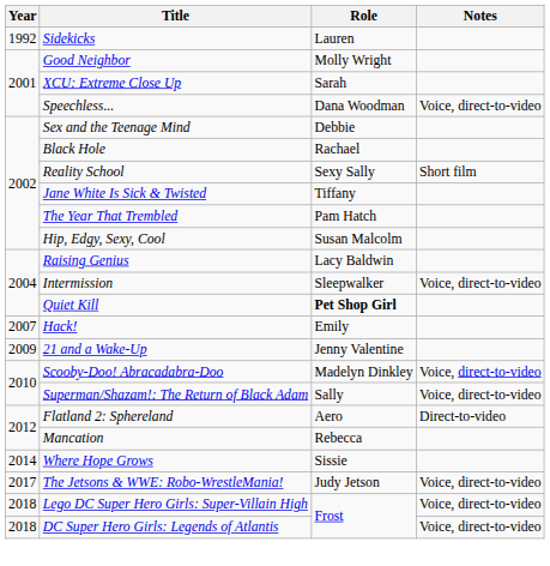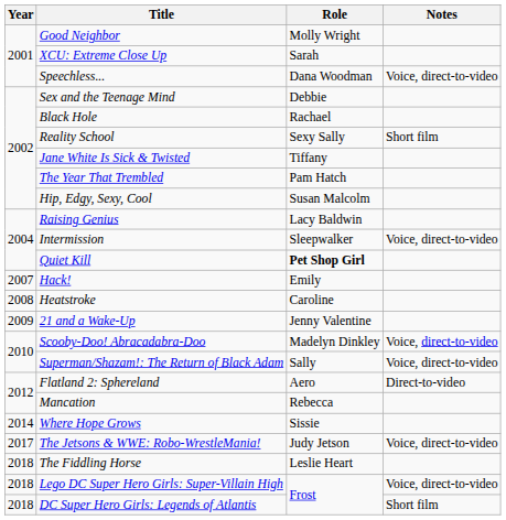- row: 1992 | Sidekicks | Lauren
+ row: 2008 | Heatstroke | Caroline
+ row: 2018 | The Fiddling Horse | Leslie Heart
DC Super Hero Girls: Legends of Atlantis | Notes: Voice, direct-to-video -> Short film
